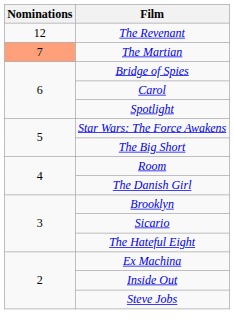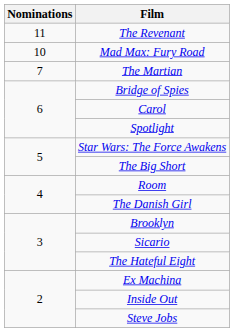The Revenant | Nominations: 12 -> 11
+ row: 10 | Mad Max: Fury Road
The Martian | Nominations: lightsalmon background -> no background
